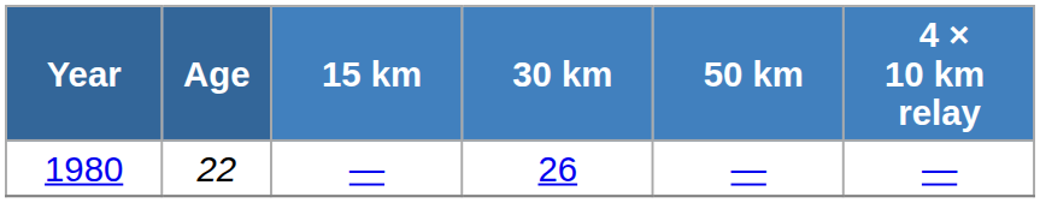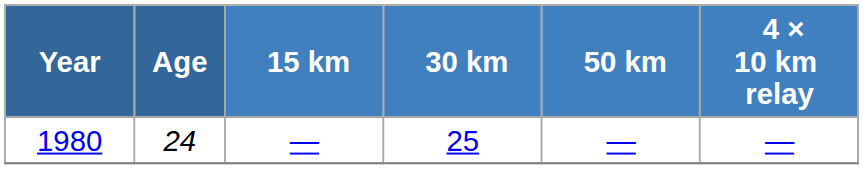1980 | Age: 22 -> 24
1980 | 30 km: 26 -> 25
